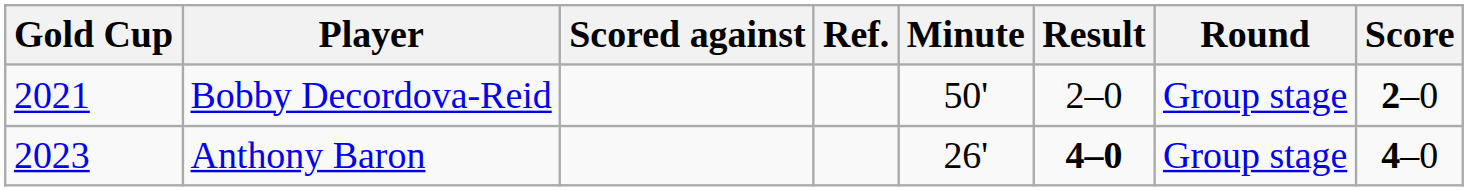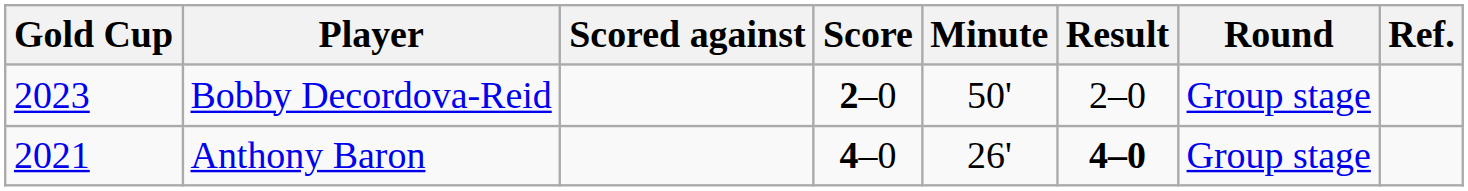columns swapped: Score <-> Ref.
Bobby Decordova-Reid | Gold Cup: 2021 -> 2023
Anthony Baron | Gold Cup: 2023 -> 2021
